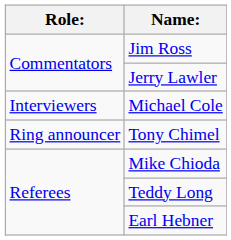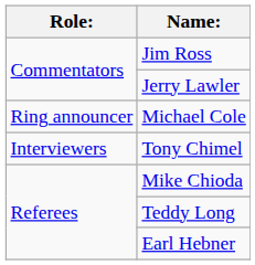Michael Cole | Role:: Interviewers -> Ring announcer
Tony Chimel | Role:: Ring announcer -> Interviewers
